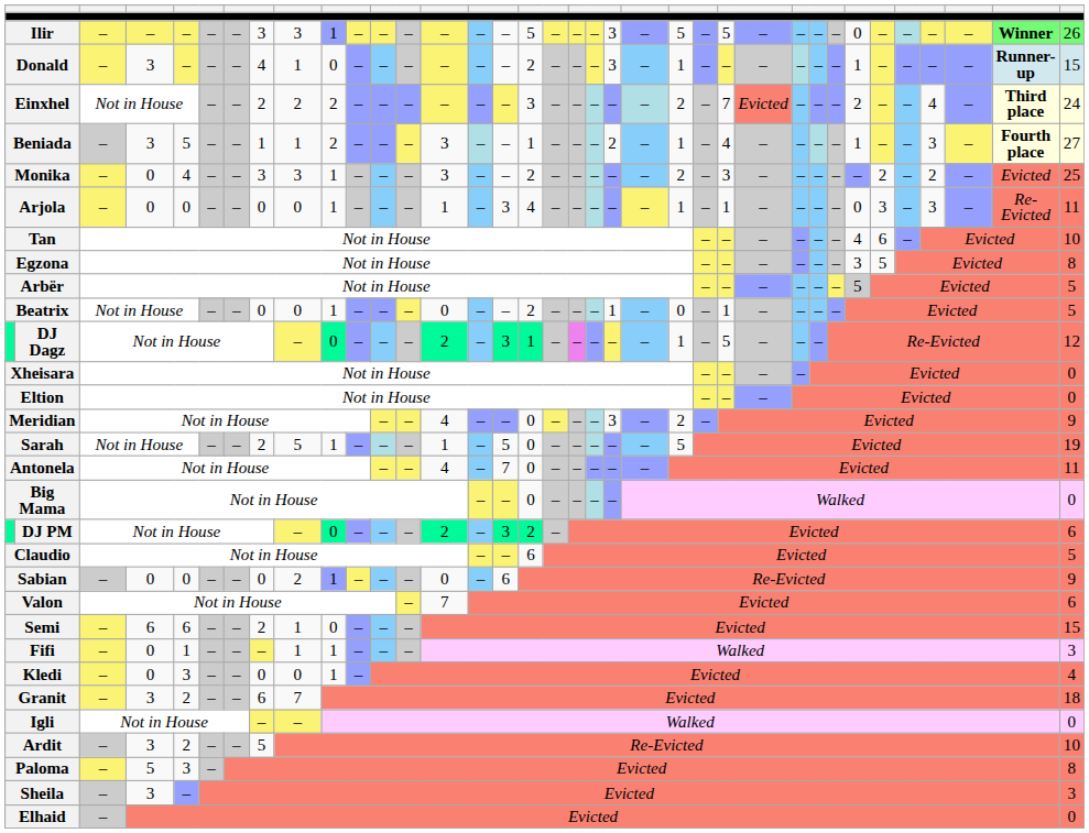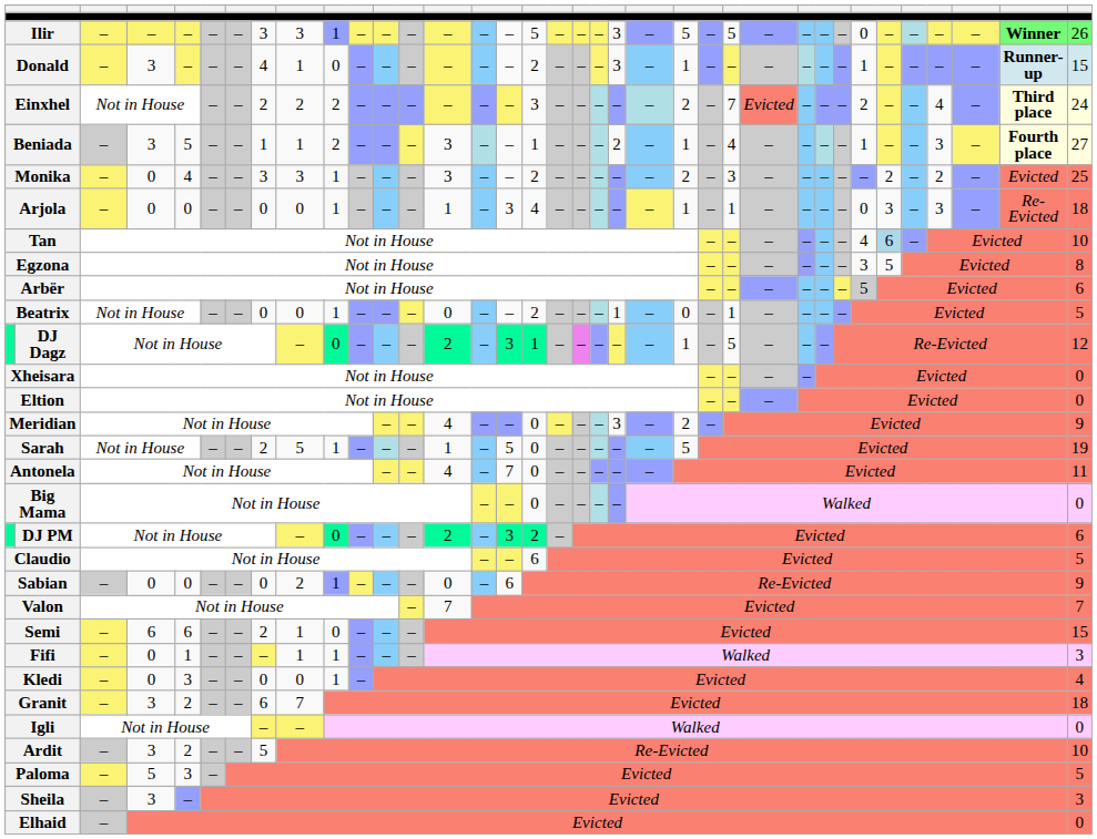Arjola | column 36: 11 -> 18
Tan | column 31: no background -> lightblue background
Arbër | column 36: 5 -> 6
Valon | column 36: 6 -> 7
Paloma | column 36: 8 -> 5
